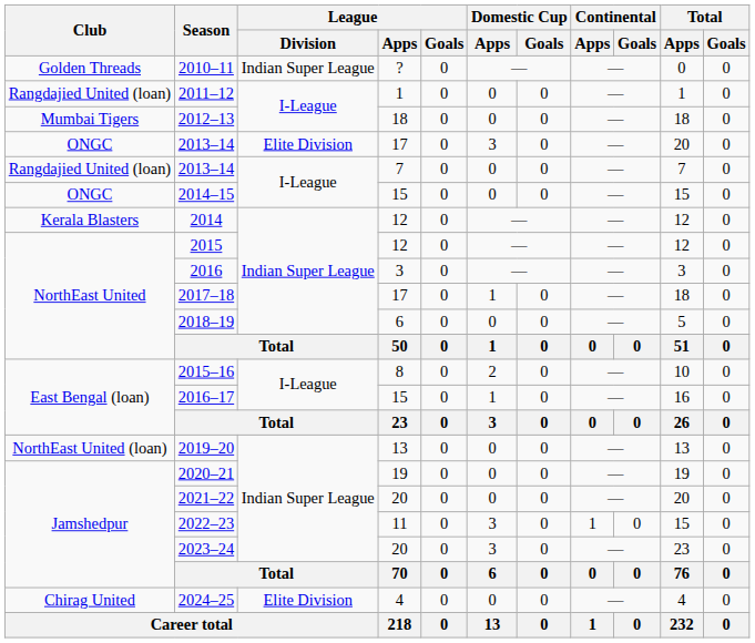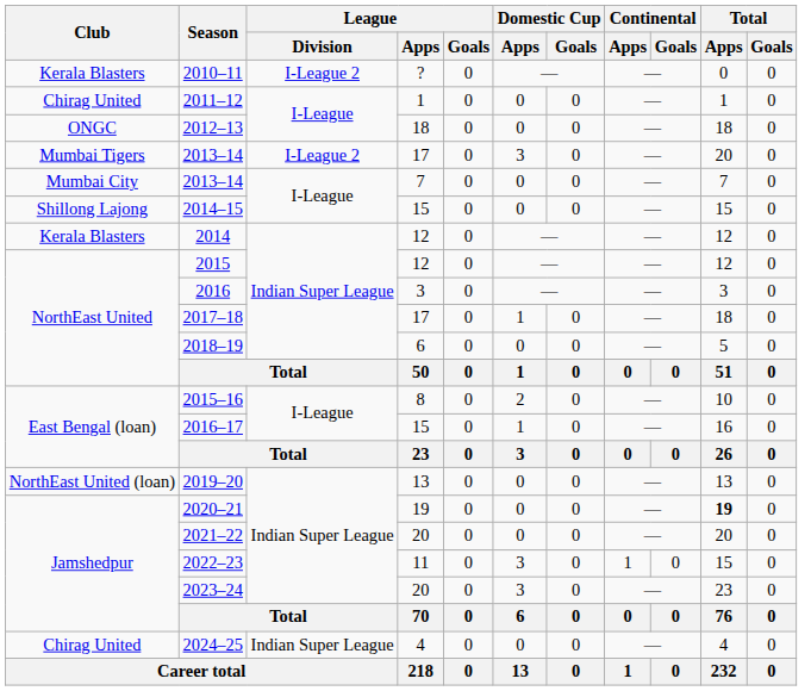2010–11 | Club: Golden Threads -> Kerala Blasters
2010–11 | League / Division: Indian Super League -> I-League 2
2011–12 | Club: Rangdajied United (loan) -> Chirag United
2012–13 | Club: Mumbai Tigers -> ONGC
2013–14 / 17 | Club: ONGC -> Mumbai Tigers
2013–14 / 17 | League / Division: Elite Division -> I-League 2
2013–14 / 7 | Club: Rangdajied United (loan) -> Mumbai City
2014–15 | Club: ONGC -> Shillong Lajong
2020–21 | Total / Apps: normal -> bold
2024–25 | League / Division: Elite Division -> Indian Super League
